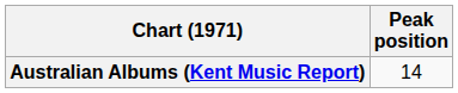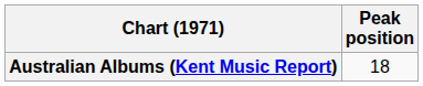Australian Albums (Kent Music Report) | Peak position: 14 -> 18
